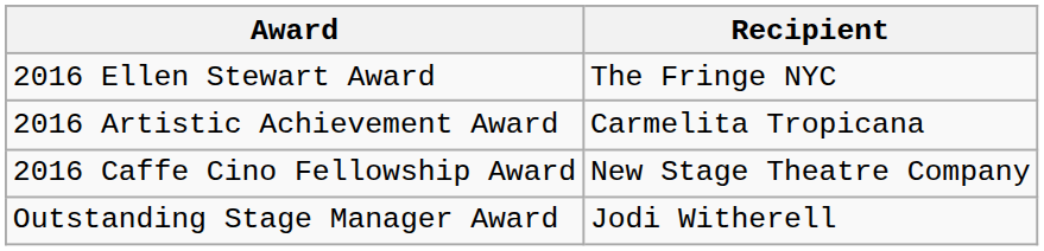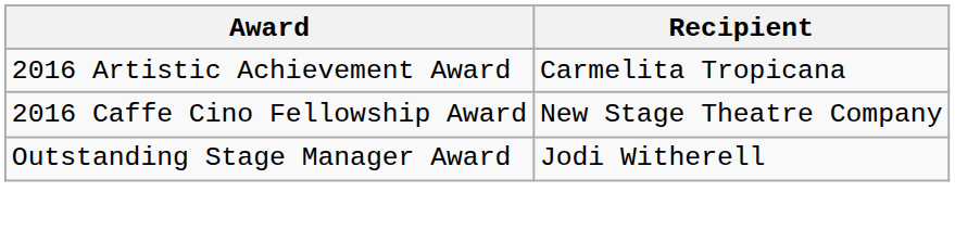- row: 2016 Ellen Stewart Award | The Fringe NYC
